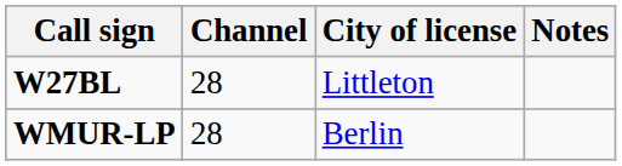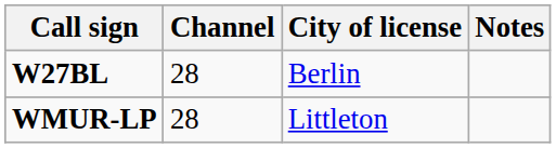W27BL | City of license: Littleton -> Berlin
WMUR-LP | City of license: Berlin -> Littleton
